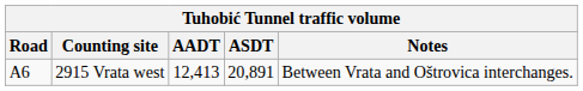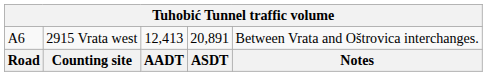rows swapped: Road <-> A6
